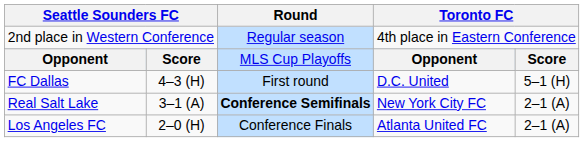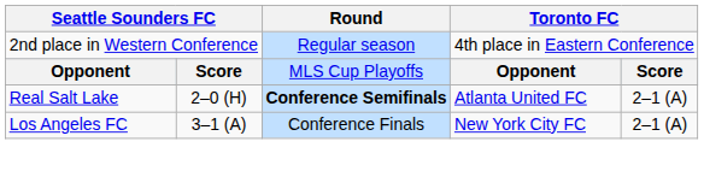- row: FC Dallas | 4–3 (H) | First round | D.C. United | 5–1 (H)
Real Salt Lake | column 2: 3–1 (A) -> 2–0 (H)
Real Salt Lake | column 4: New York City FC -> Atlanta United FC
Los Angeles FC | column 2: 2–0 (H) -> 3–1 (A)
Los Angeles FC | column 4: Atlanta United FC -> New York City FC
